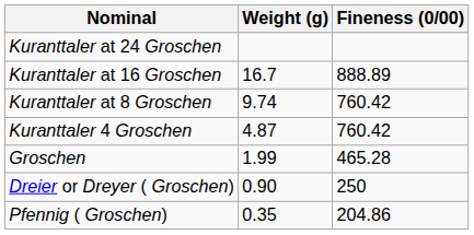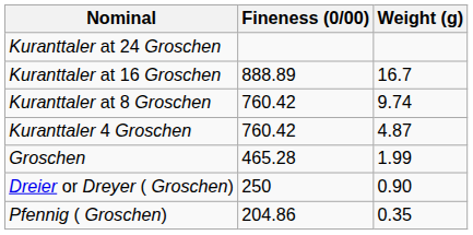columns swapped: Weight (g) <-> Fineness (0/00)
